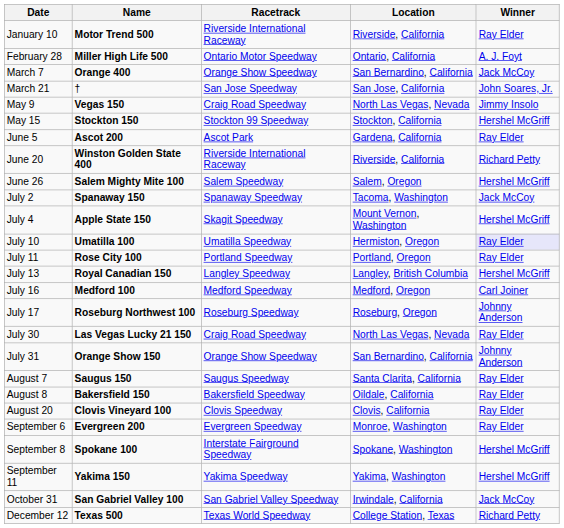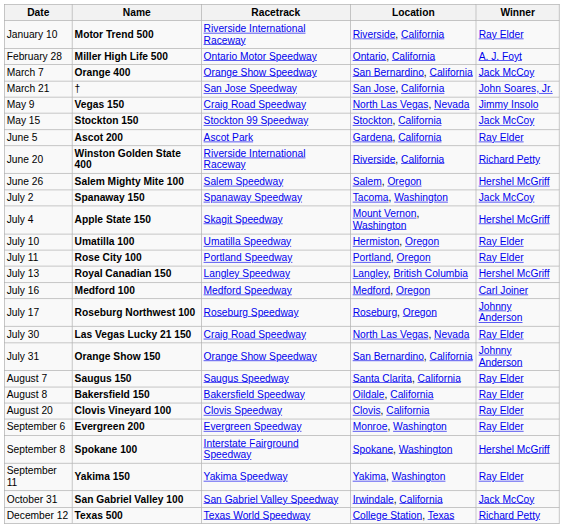May 15 | Winner: Hershel McGriff -> Jack McCoy
July 10 | Winner: lavender background -> no background
September 11 | Winner: Hershel McGriff -> Ray Elder
